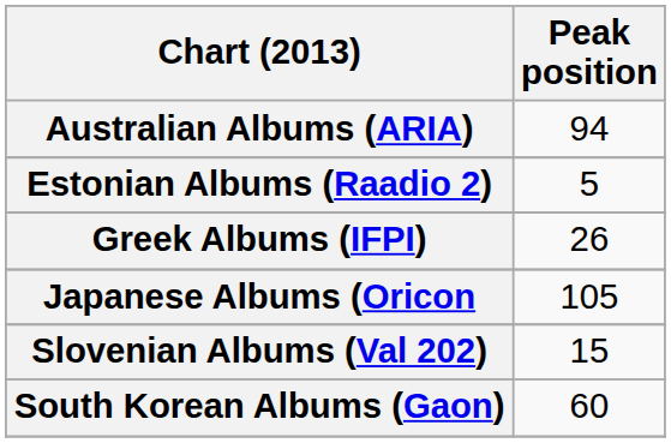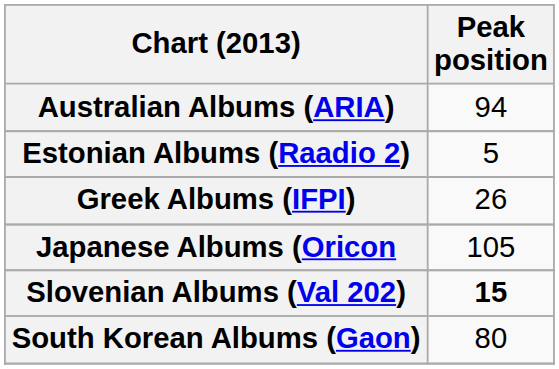Slovenian Albums (Val 202) | Peak position: normal -> bold
South Korean Albums (Gaon) | Peak position: 60 -> 80
